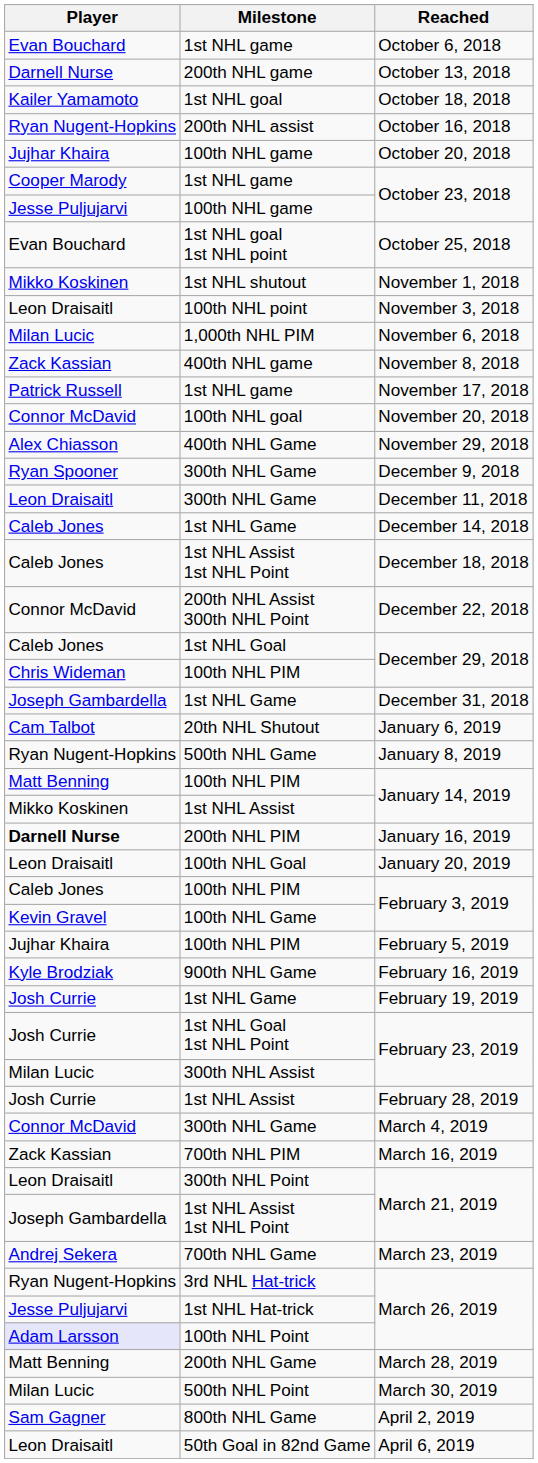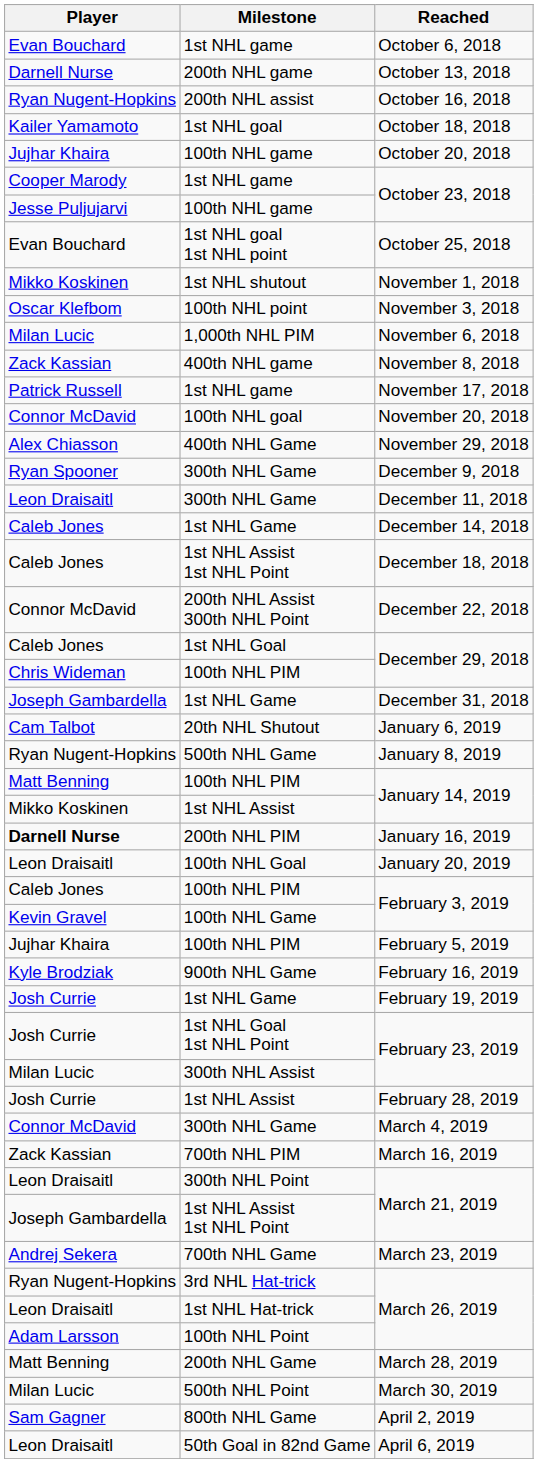rows swapped: October 16, 2018 <-> October 18, 2018
November 3, 2018 | Player: Leon Draisaitl -> Oscar Klefbom
1st NHL Hat-trick / March 26, 2019 | Player: Jesse Puljujarvi -> Leon Draisaitl
100th NHL Point / March 26, 2019 | Player: lavender background -> no background
